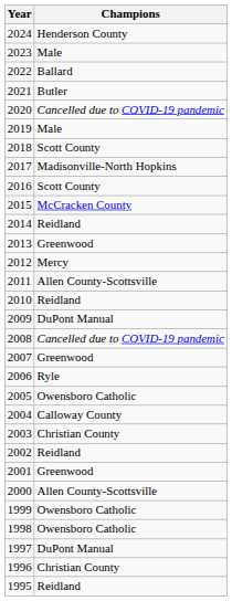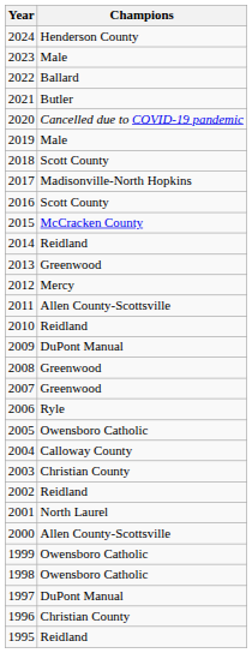2008 | Champions: Cancelled due to COVID-19 pandemic -> Greenwood
2001 | Champions: Greenwood -> North Laurel
